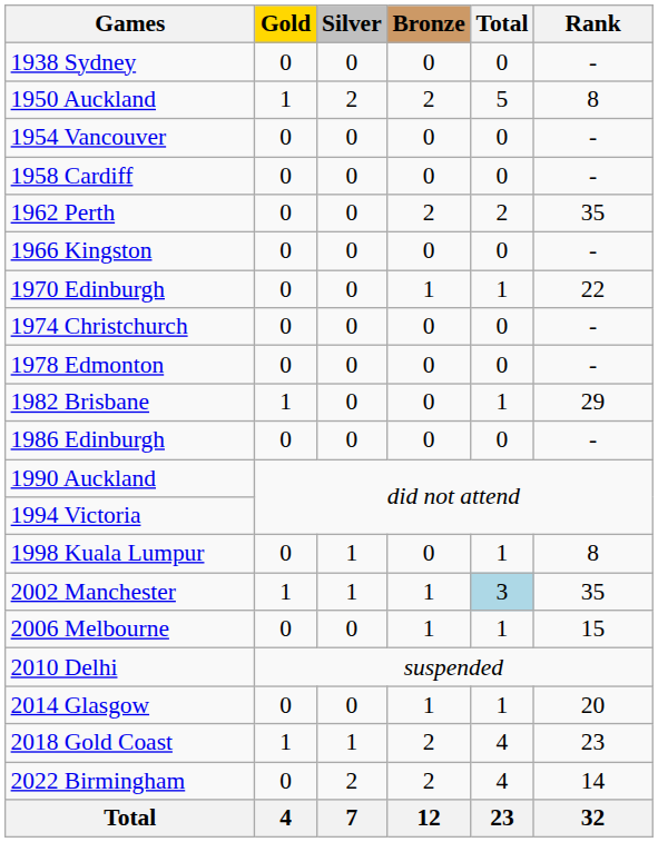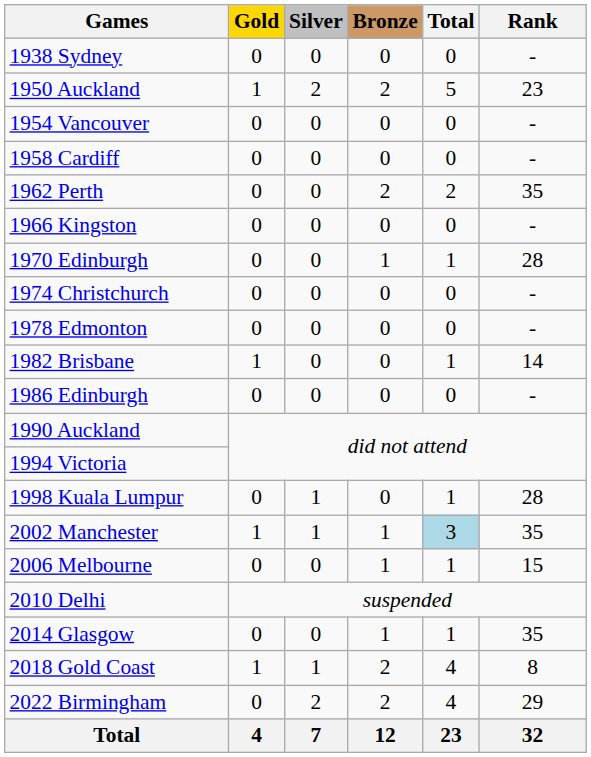1950 Auckland | Rank: 8 -> 23
1970 Edinburgh | Rank: 22 -> 28
1982 Brisbane | Rank: 29 -> 14
1998 Kuala Lumpur | Rank: 8 -> 28
2014 Glasgow | Rank: 20 -> 35
2018 Gold Coast | Rank: 23 -> 8
2022 Birmingham | Rank: 14 -> 29
